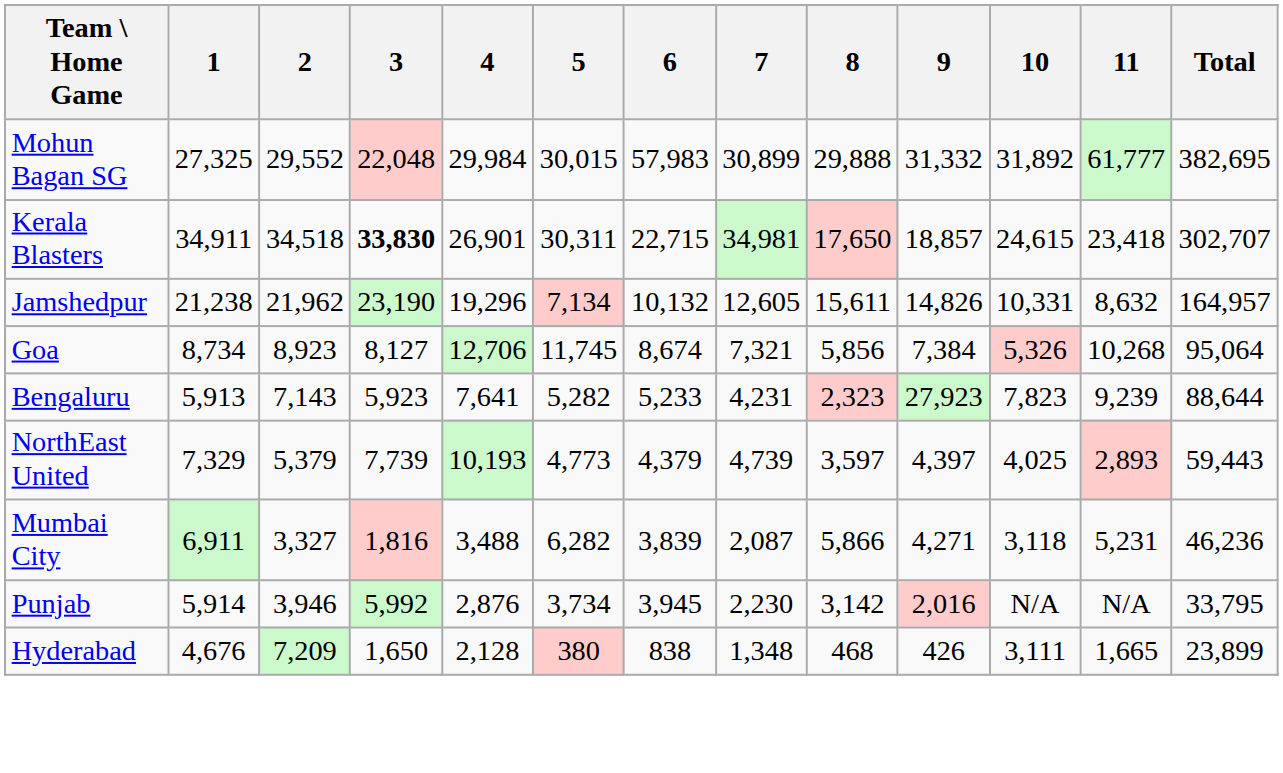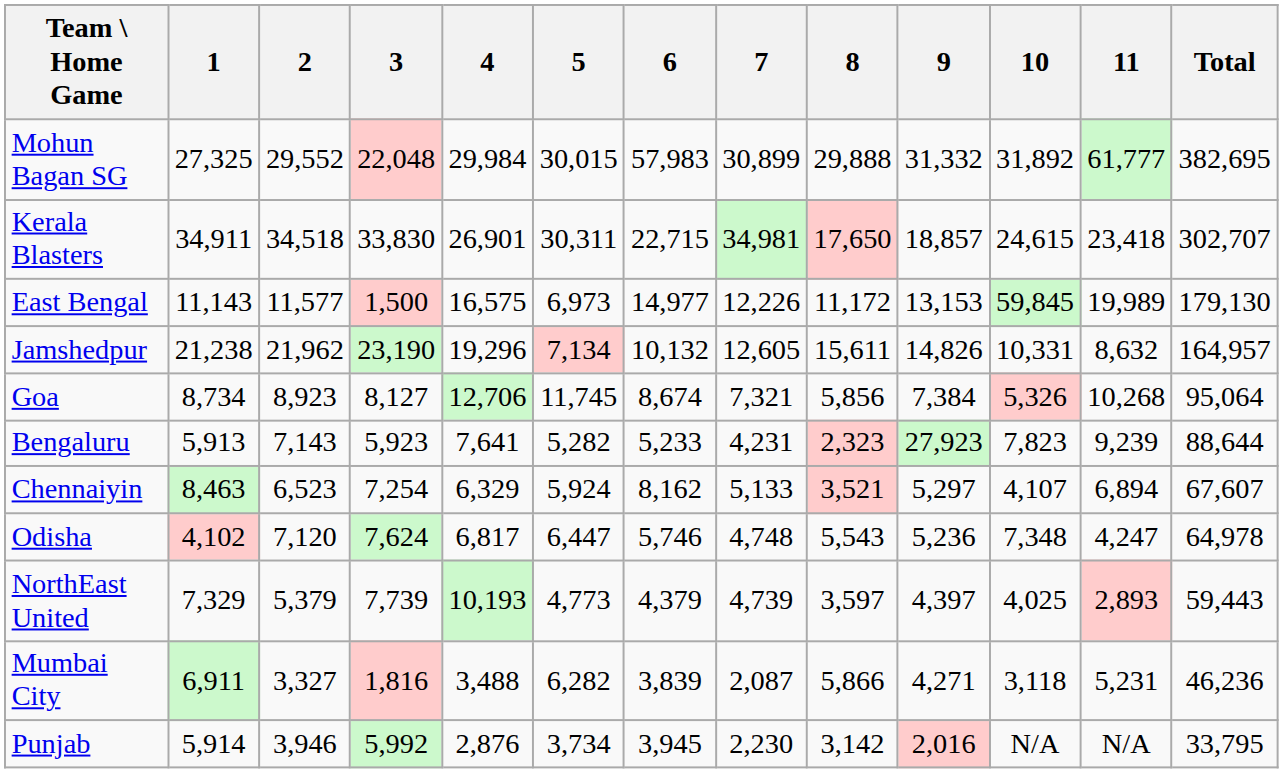Kerala Blasters | 3: bold -> normal
+ row: East Bengal | 11,143 | 11,577 | 1,500 | 16,575 | 6,973 | 14,977 | 12,226 | 11,172 | 13,153 | 59,845 | 19,989 | 179,130
+ row: Chennaiyin | 8,463 | 6,523 | 7,254 | 6,329 | 5,924 | 8,162 | 5,133 | 3,521 | 5,297 | 4,107 | 6,894 | 67,607
+ row: Odisha | 4,102 | 7,120 | 7,624 | 6,817 | 6,447 | 5,746 | 4,748 | 5,543 | 5,236 | 7,348 | 4,247 | 64,978
- row: Hyderabad | 4,676 | 7,209 | 1,650 | 2,128 | 380 | 838 | 1,348 | 468 | 426 | 3,111 | 1,665 | 23,899
